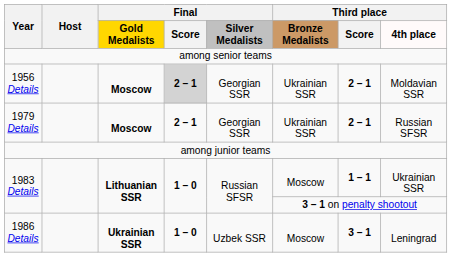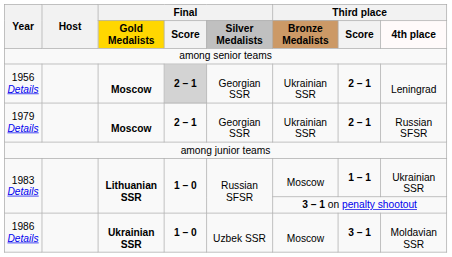1956 Details | Third place / 4th place: Moldavian SSR -> Leningrad
1986 Details | Third place / 4th place: Leningrad -> Moldavian SSR
